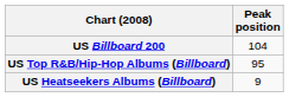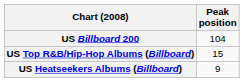US Top R&B/Hip-Hop Albums (Billboard) | Peak position: 95 -> 15
